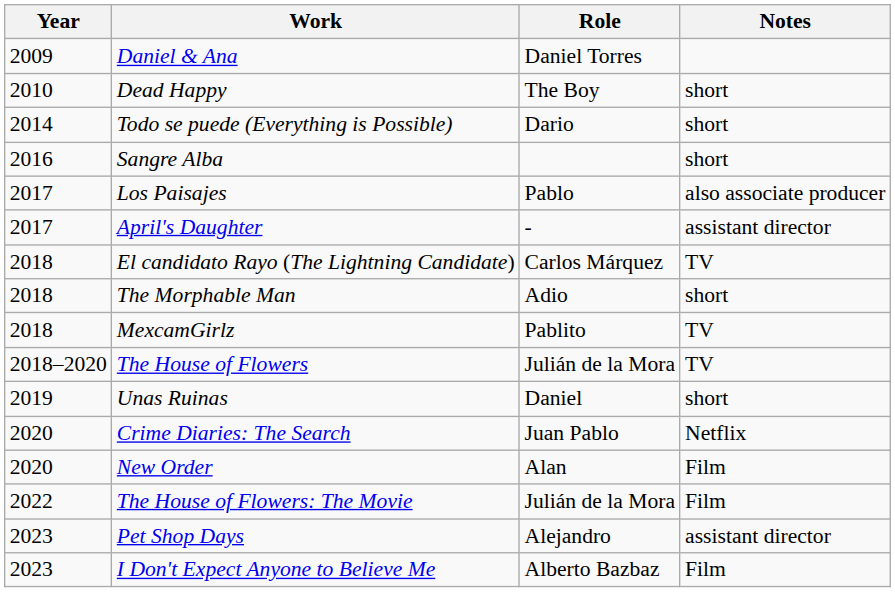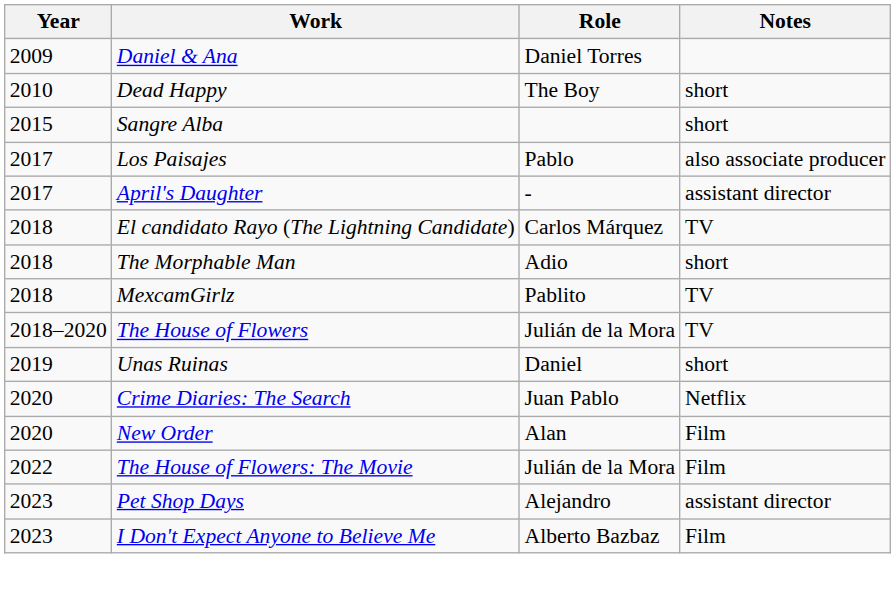- row: 2014 | Todo se puede (Everything is Possible) | Dario | short
Sangre Alba | Year: 2016 -> 2015
